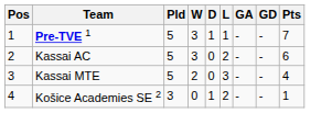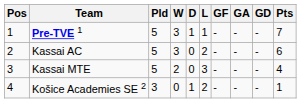+ column: GF | - | - | - | -
